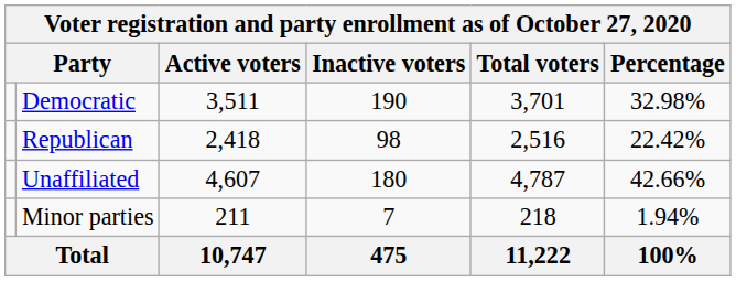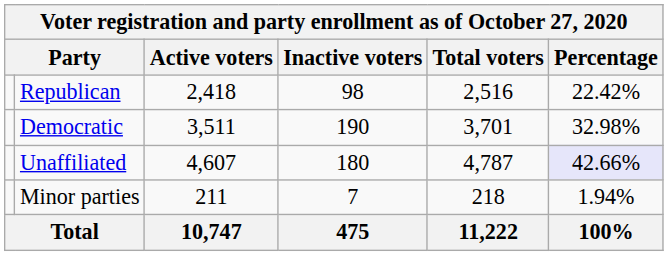rows swapped: Democratic <-> Republican
Unaffiliated | Percentage: no background -> lavender background
